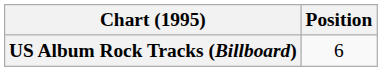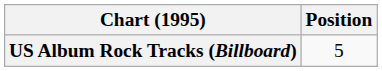US Album Rock Tracks (Billboard) | Position: 6 -> 5
